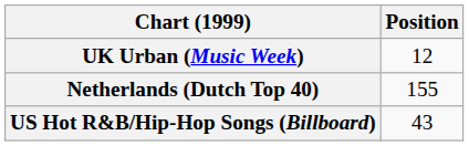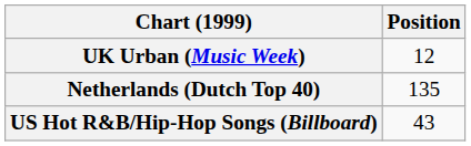Netherlands (Dutch Top 40) | Position: 155 -> 135
